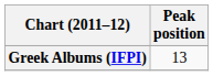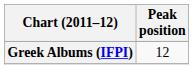Greek Albums (IFPI) | Peak position: 13 -> 12
